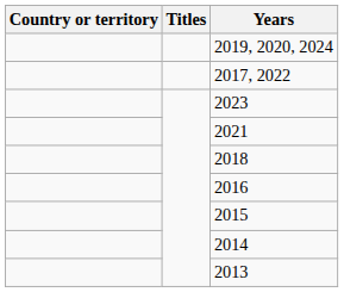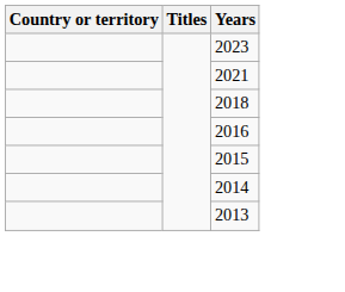- row: 2019, 2020, 2024
- row: 2017, 2022
